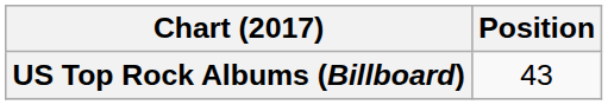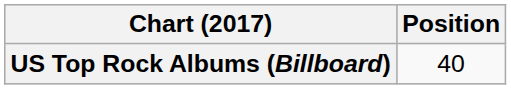US Top Rock Albums (Billboard) | Position: 43 -> 40
